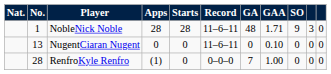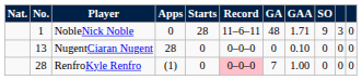NobleNick Noble | Apps: 28 -> 0
NugentCiaran Nugent | Apps: 0 -> 28
NugentCiaran Nugent | Record: 11–6–11 -> 0–0–0
RenfroKyle Renfro | Record: no background -> pink background
